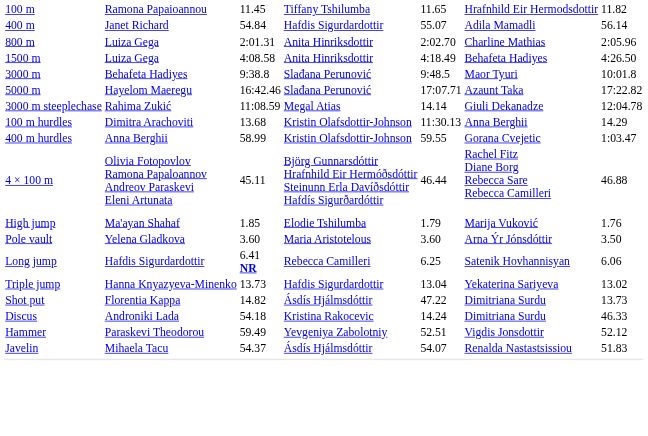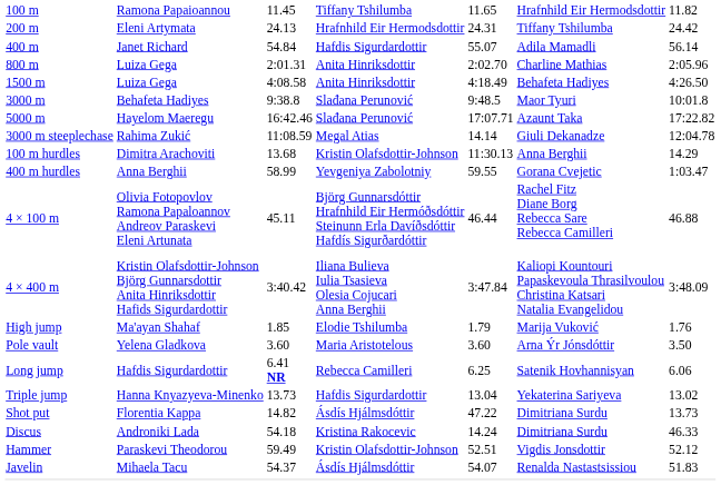+ row: 200 m | Eleni Artymata | 24.13 | Hrafnhild Eir Hermodsdottir | 24.31 | Tiffany Tshilumba | 24.42
400 m hurdles | column 4: Kristin Olafsdottir-Johnson -> Yevgeniya Zabolotniy
+ row: 4 × 400 m | Kristin Olafsdottir-Johnson Björg Gunnarsdottir Anita Hinriksdottir Hafids Sigurdardottir | 3:40.42 | Iliana Bulieva Iulia Tsasieva Olesia Cojucari Anna Berghii | 3:47.84 | Kaliopi Kountouri Papaskevoula Thrasilvoulou Christina Katsari Natalia Evangelidou | 3:48.09
Hammer | column 4: Yevgeniya Zabolotniy -> Kristin Olafsdottir-Johnson
